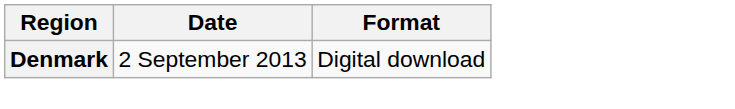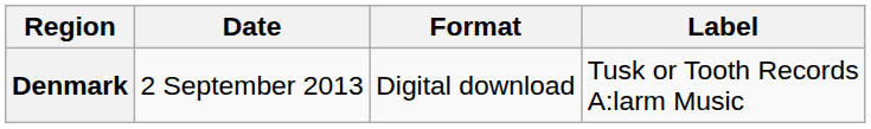+ column: Label | Tusk or Tooth Records A:larm Music
